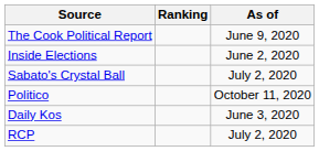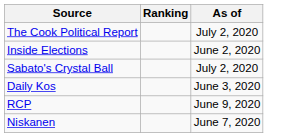The Cook Political Report | As of: June 9, 2020 -> July 2, 2020
- row: Politico | October 11, 2020
RCP | As of: July 2, 2020 -> June 9, 2020
+ row: Niskanen | June 7, 2020
